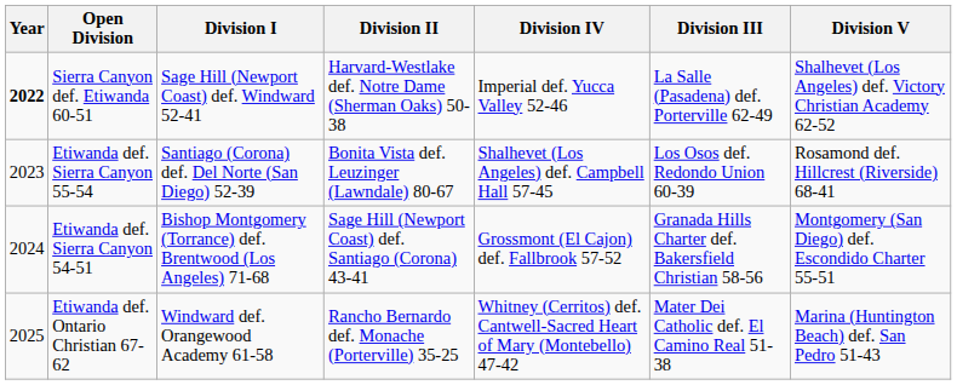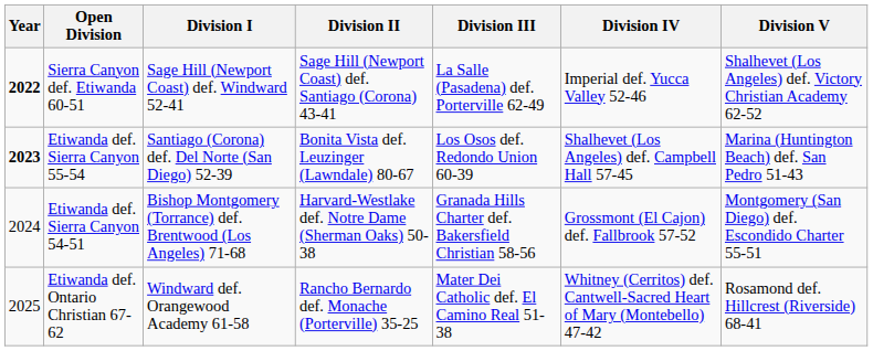columns swapped: Division III <-> Division IV
Sierra Canyon def. Etiwanda 60-51 | Division II: Harvard-Westlake def. Notre Dame (Sherman Oaks) 50-38 -> Sage Hill (Newport Coast) def. Santiago (Corona) 43-41
Etiwanda def. Sierra Canyon 55-54 | Year: normal -> bold
Etiwanda def. Sierra Canyon 55-54 | Division V: Rosamond def. Hillcrest (Riverside) 68-41 -> Marina (Huntington Beach) def. San Pedro 51-43
Etiwanda def. Sierra Canyon 54-51 | Division II: Sage Hill (Newport Coast) def. Santiago (Corona) 43-41 -> Harvard-Westlake def. Notre Dame (Sherman Oaks) 50-38
Etiwanda def. Ontario Christian 67-62 | Division V: Marina (Huntington Beach) def. San Pedro 51-43 -> Rosamond def. Hillcrest (Riverside) 68-41
